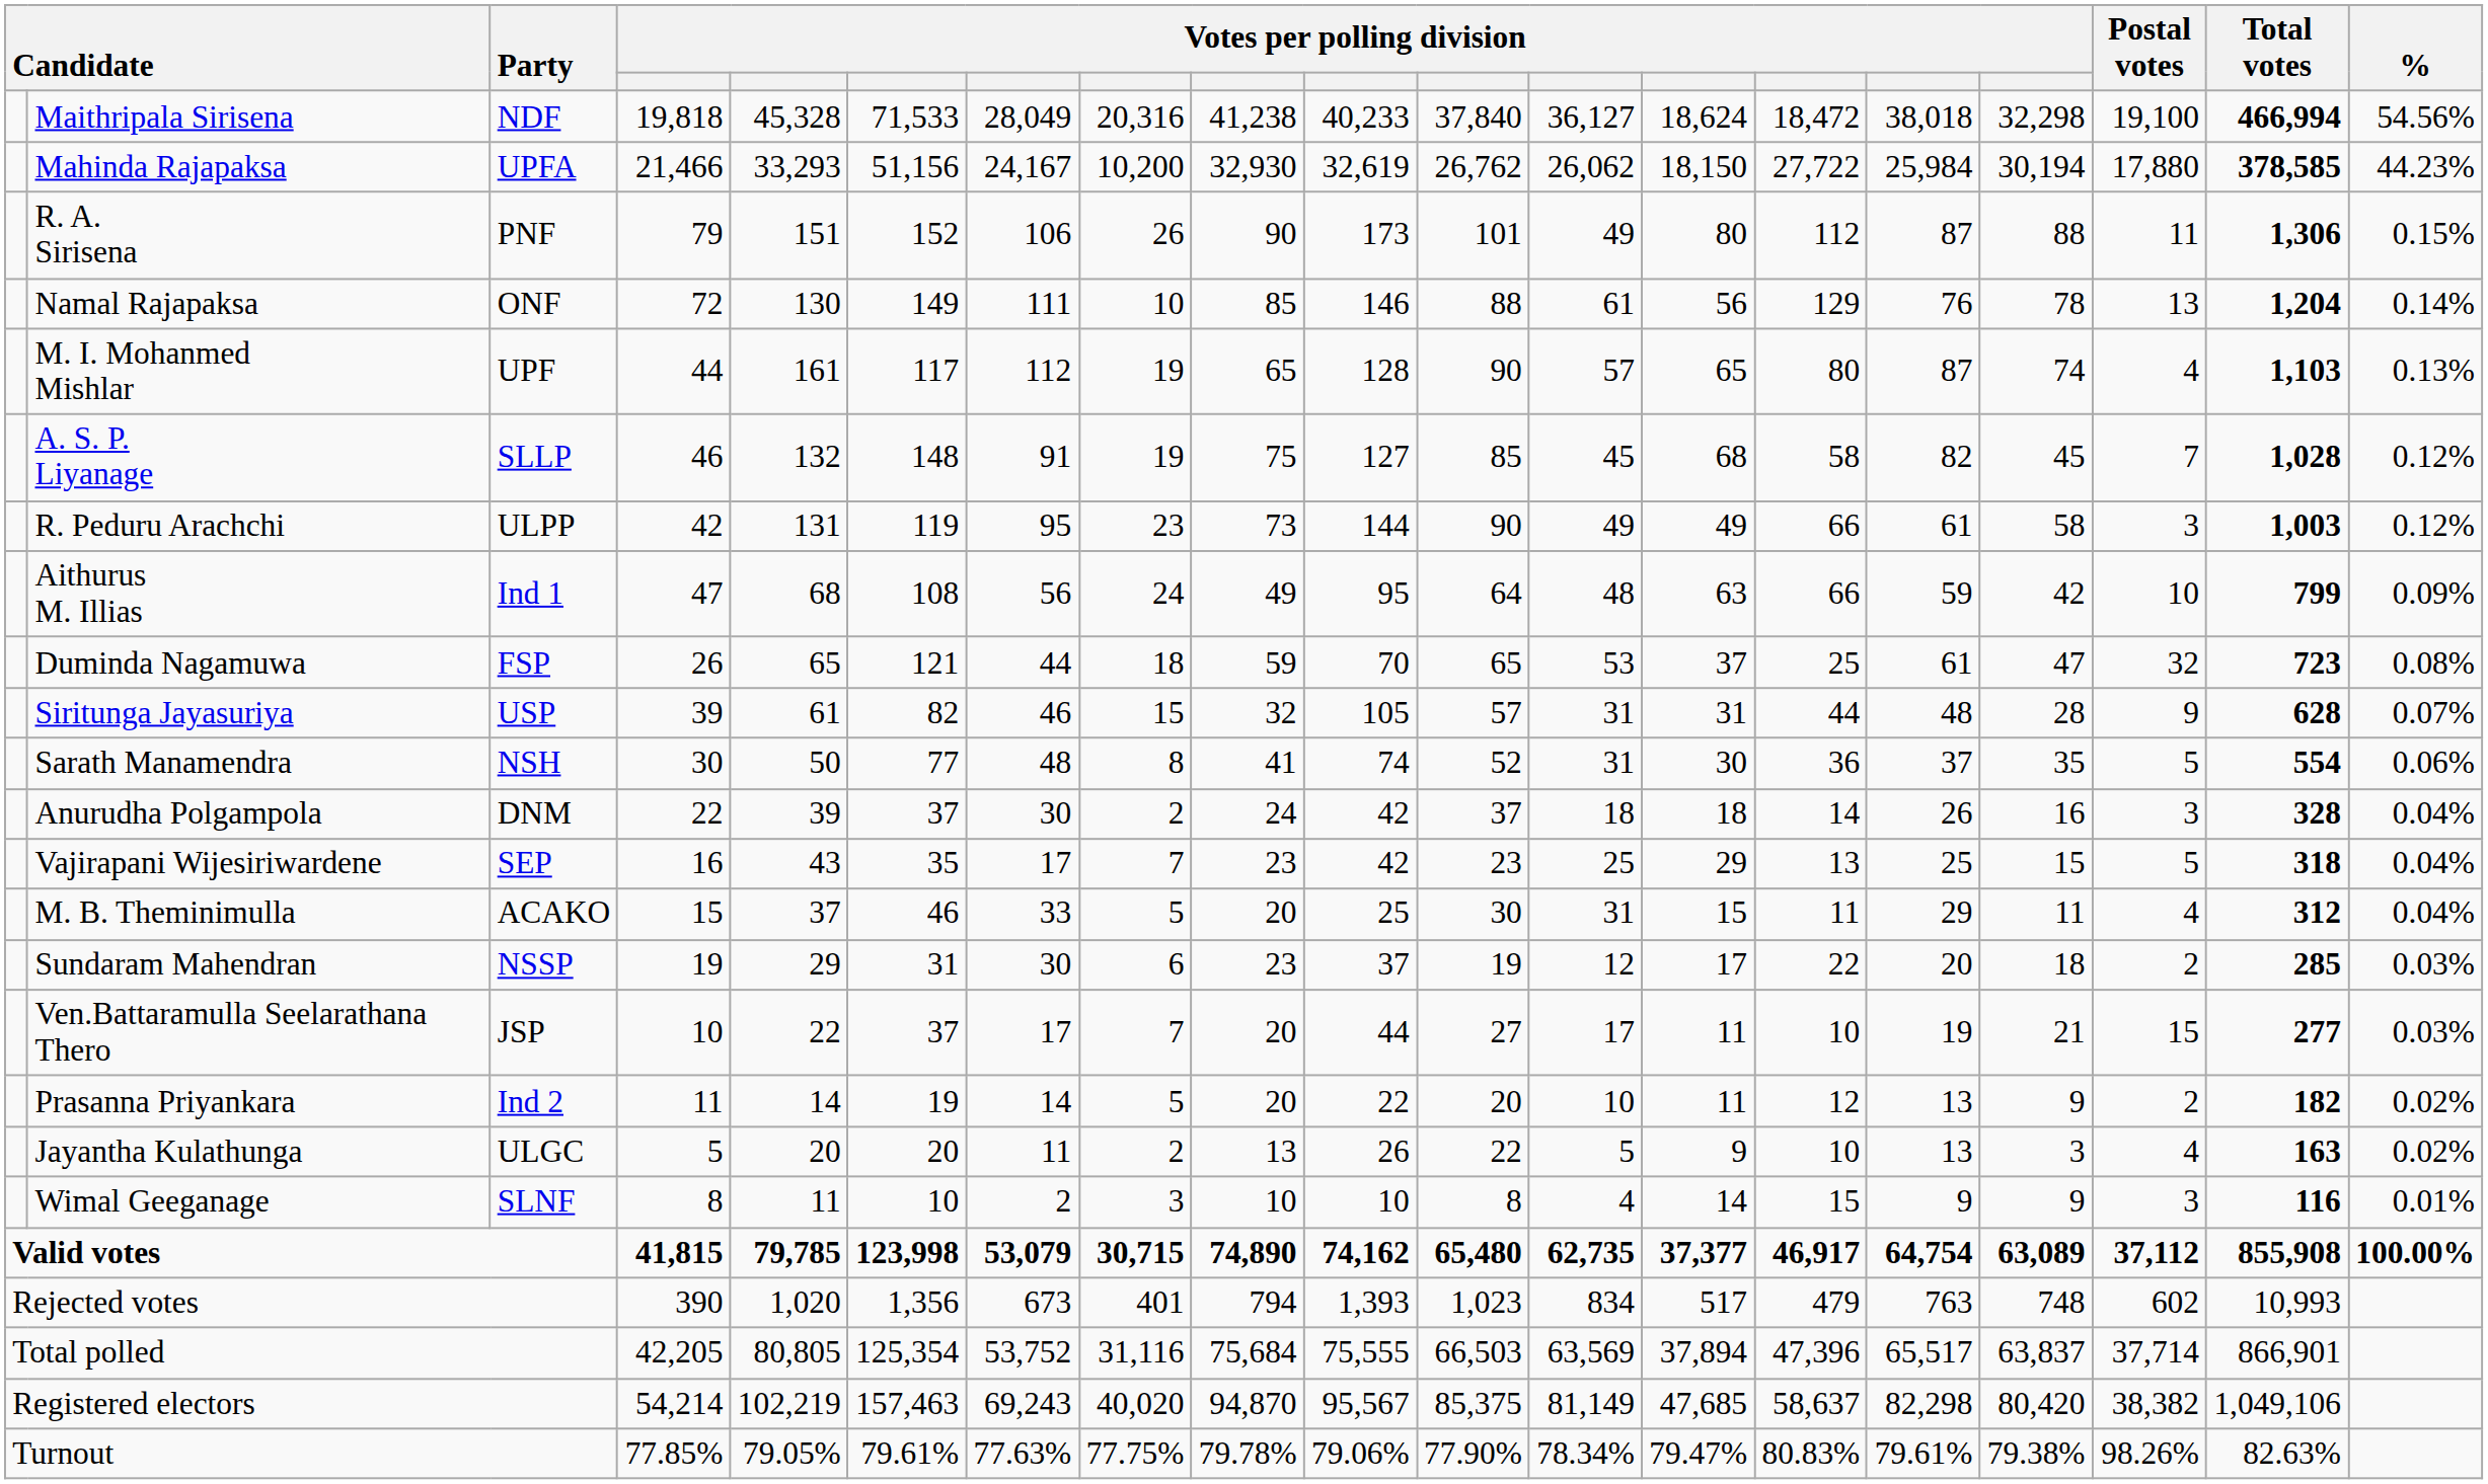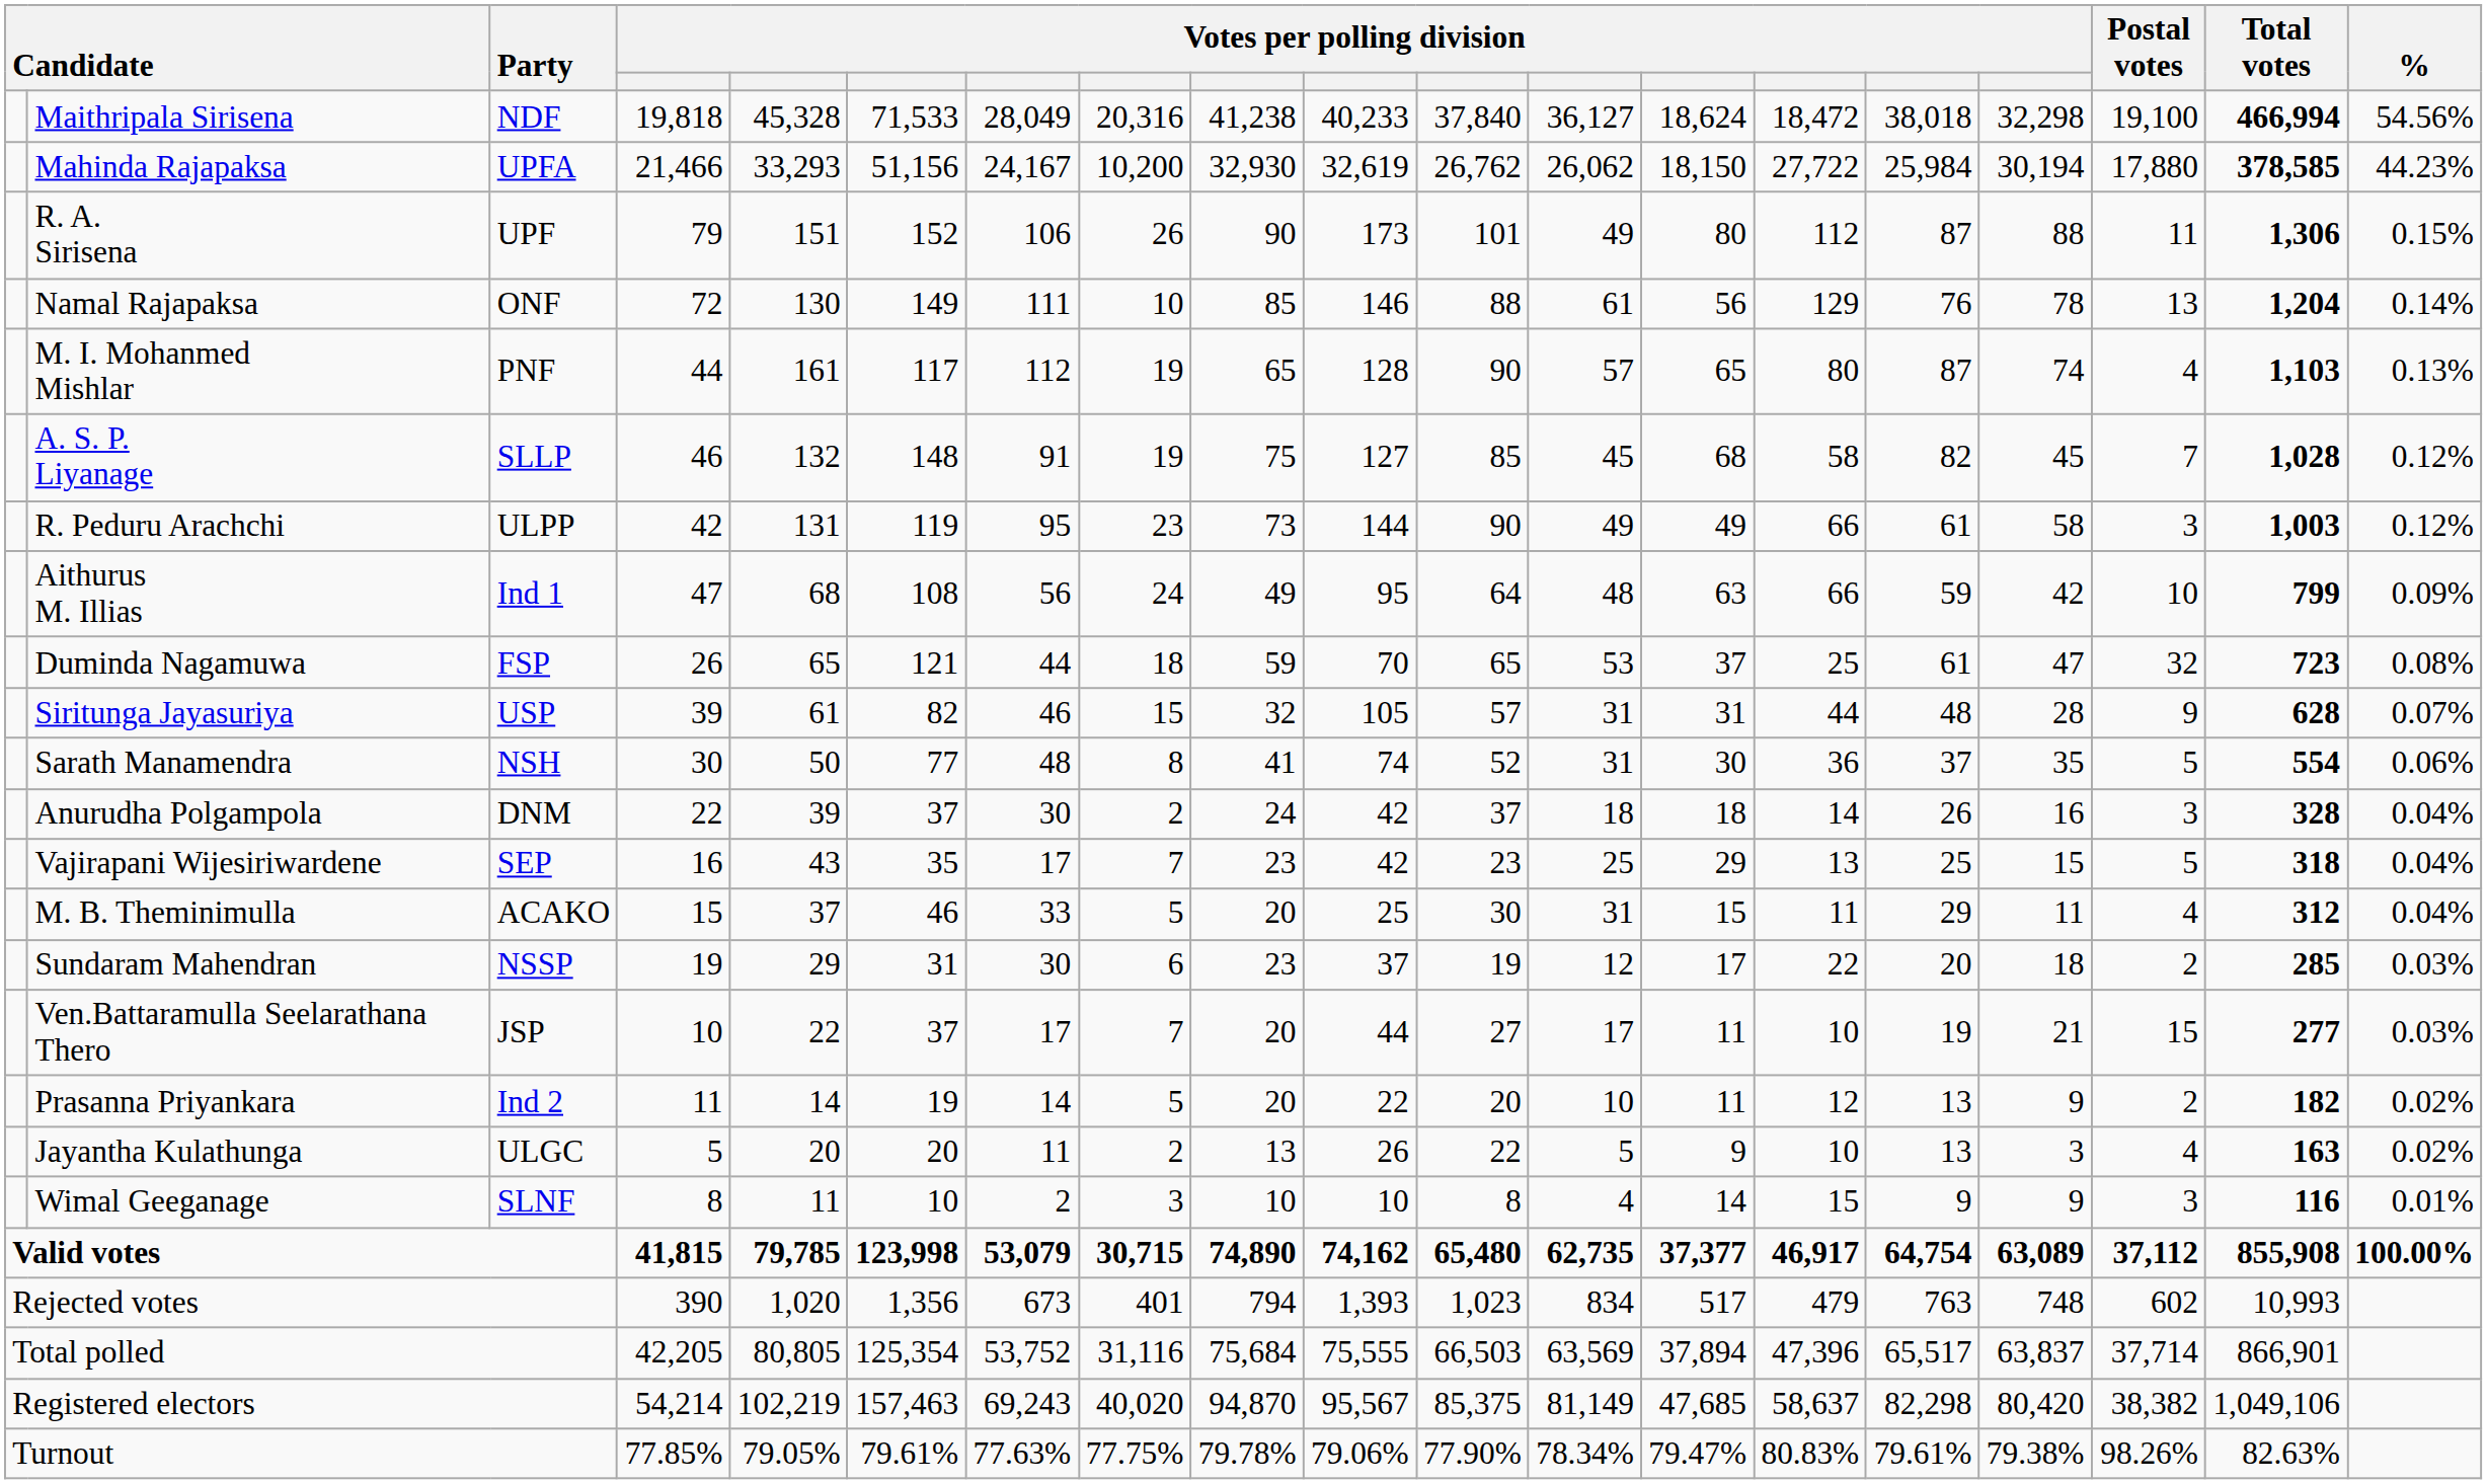R. A. Sirisena | Party: PNF -> UPF
M. I. Mohanmed Mishlar | Party: UPF -> PNF
